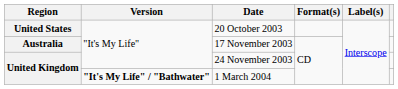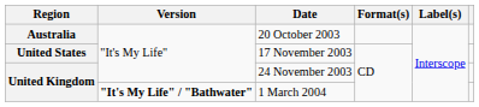20 October 2003 | Region: United States -> Australia
17 November 2003 | Region: Australia -> United States
